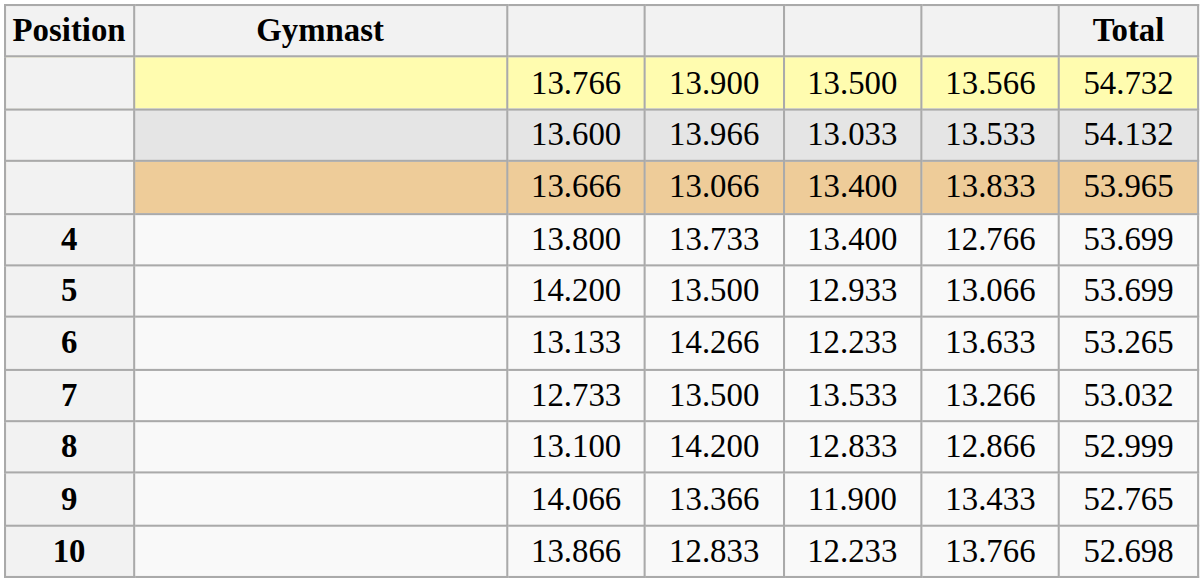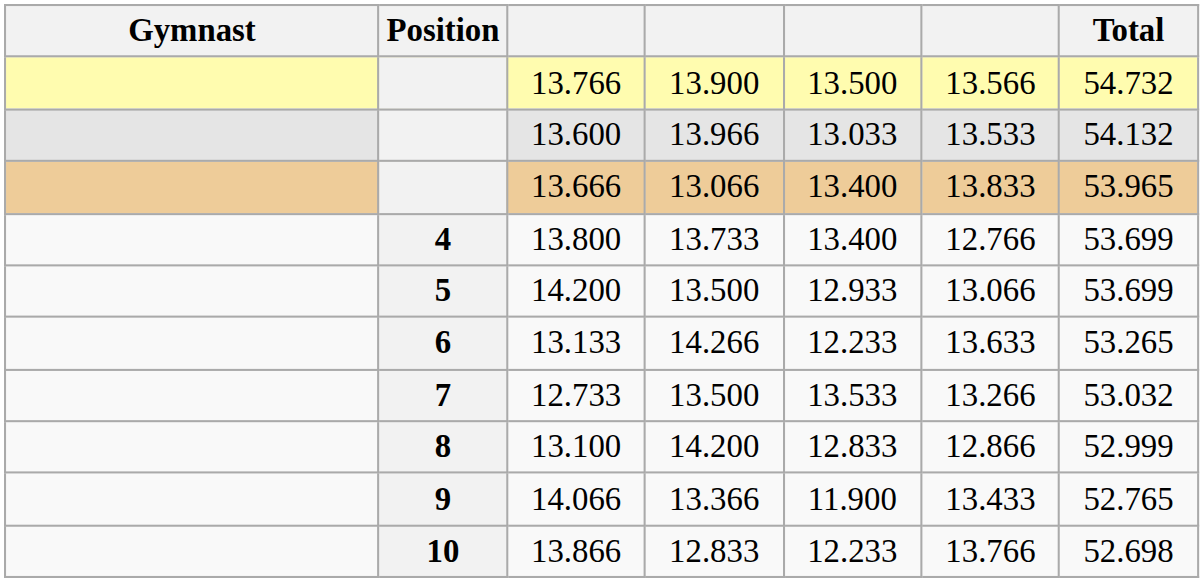columns swapped: Position <-> Gymnast
